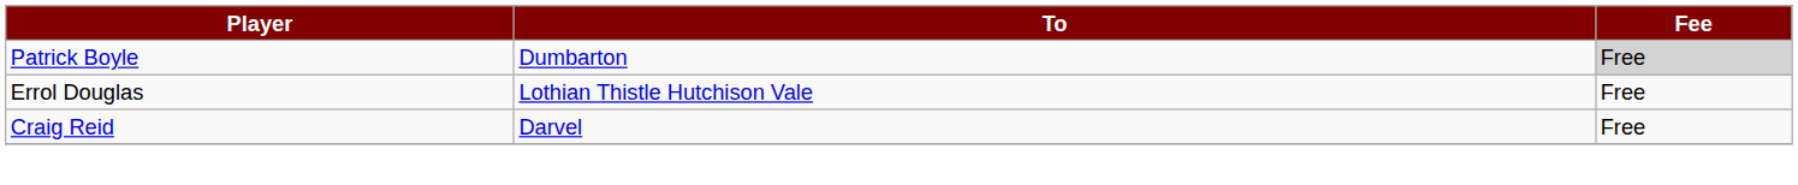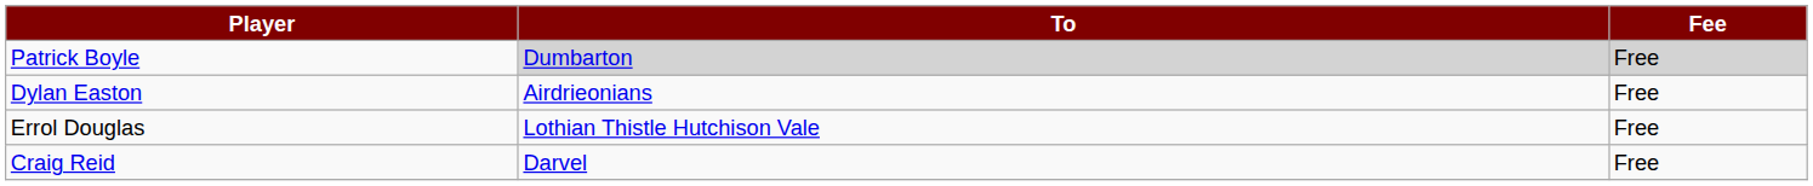Patrick Boyle | To: no background -> lightgrey background
+ row: Dylan Easton | Airdrieonians | Free
